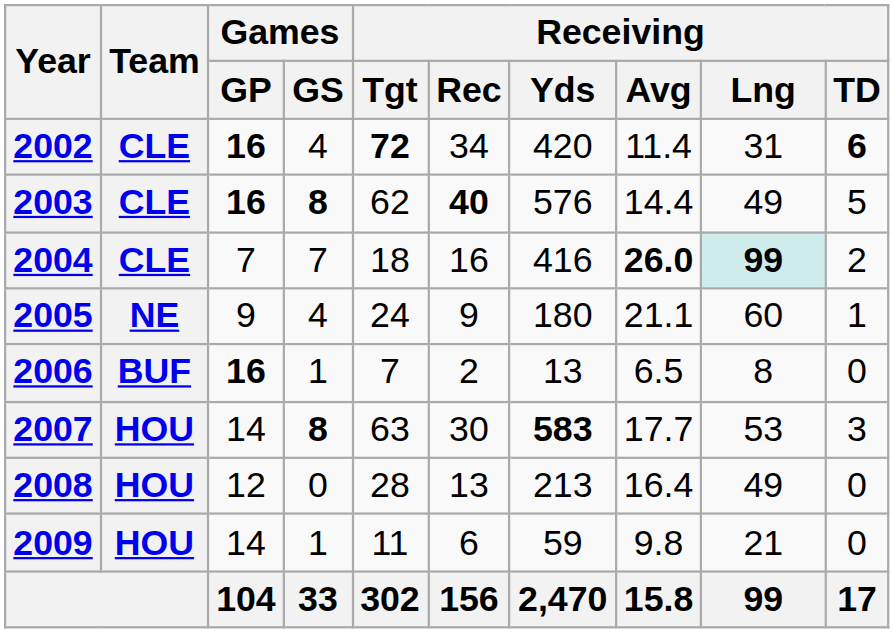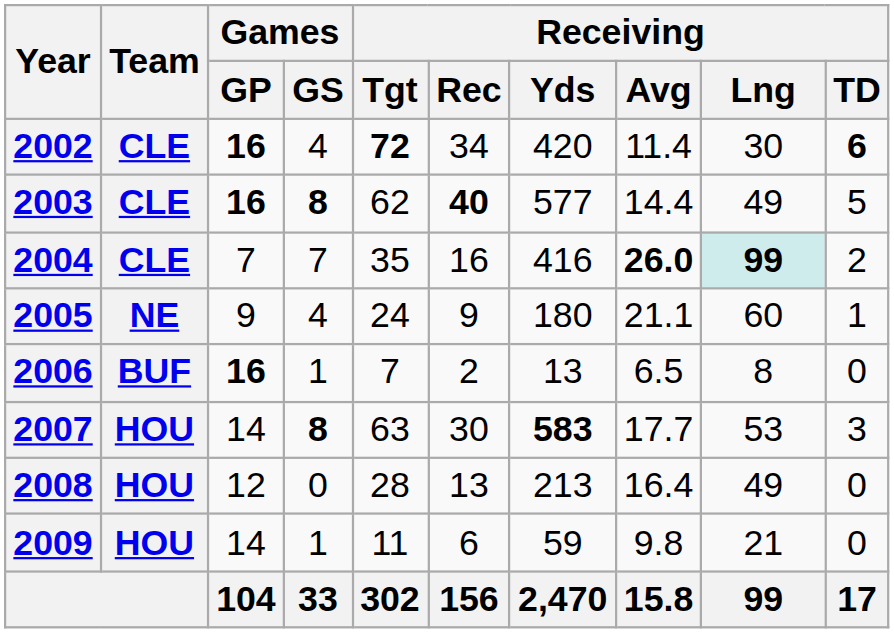2002 | Receiving / Lng: 31 -> 30
2003 | Receiving / Yds: 576 -> 577
2004 | Receiving / Tgt: 18 -> 35
